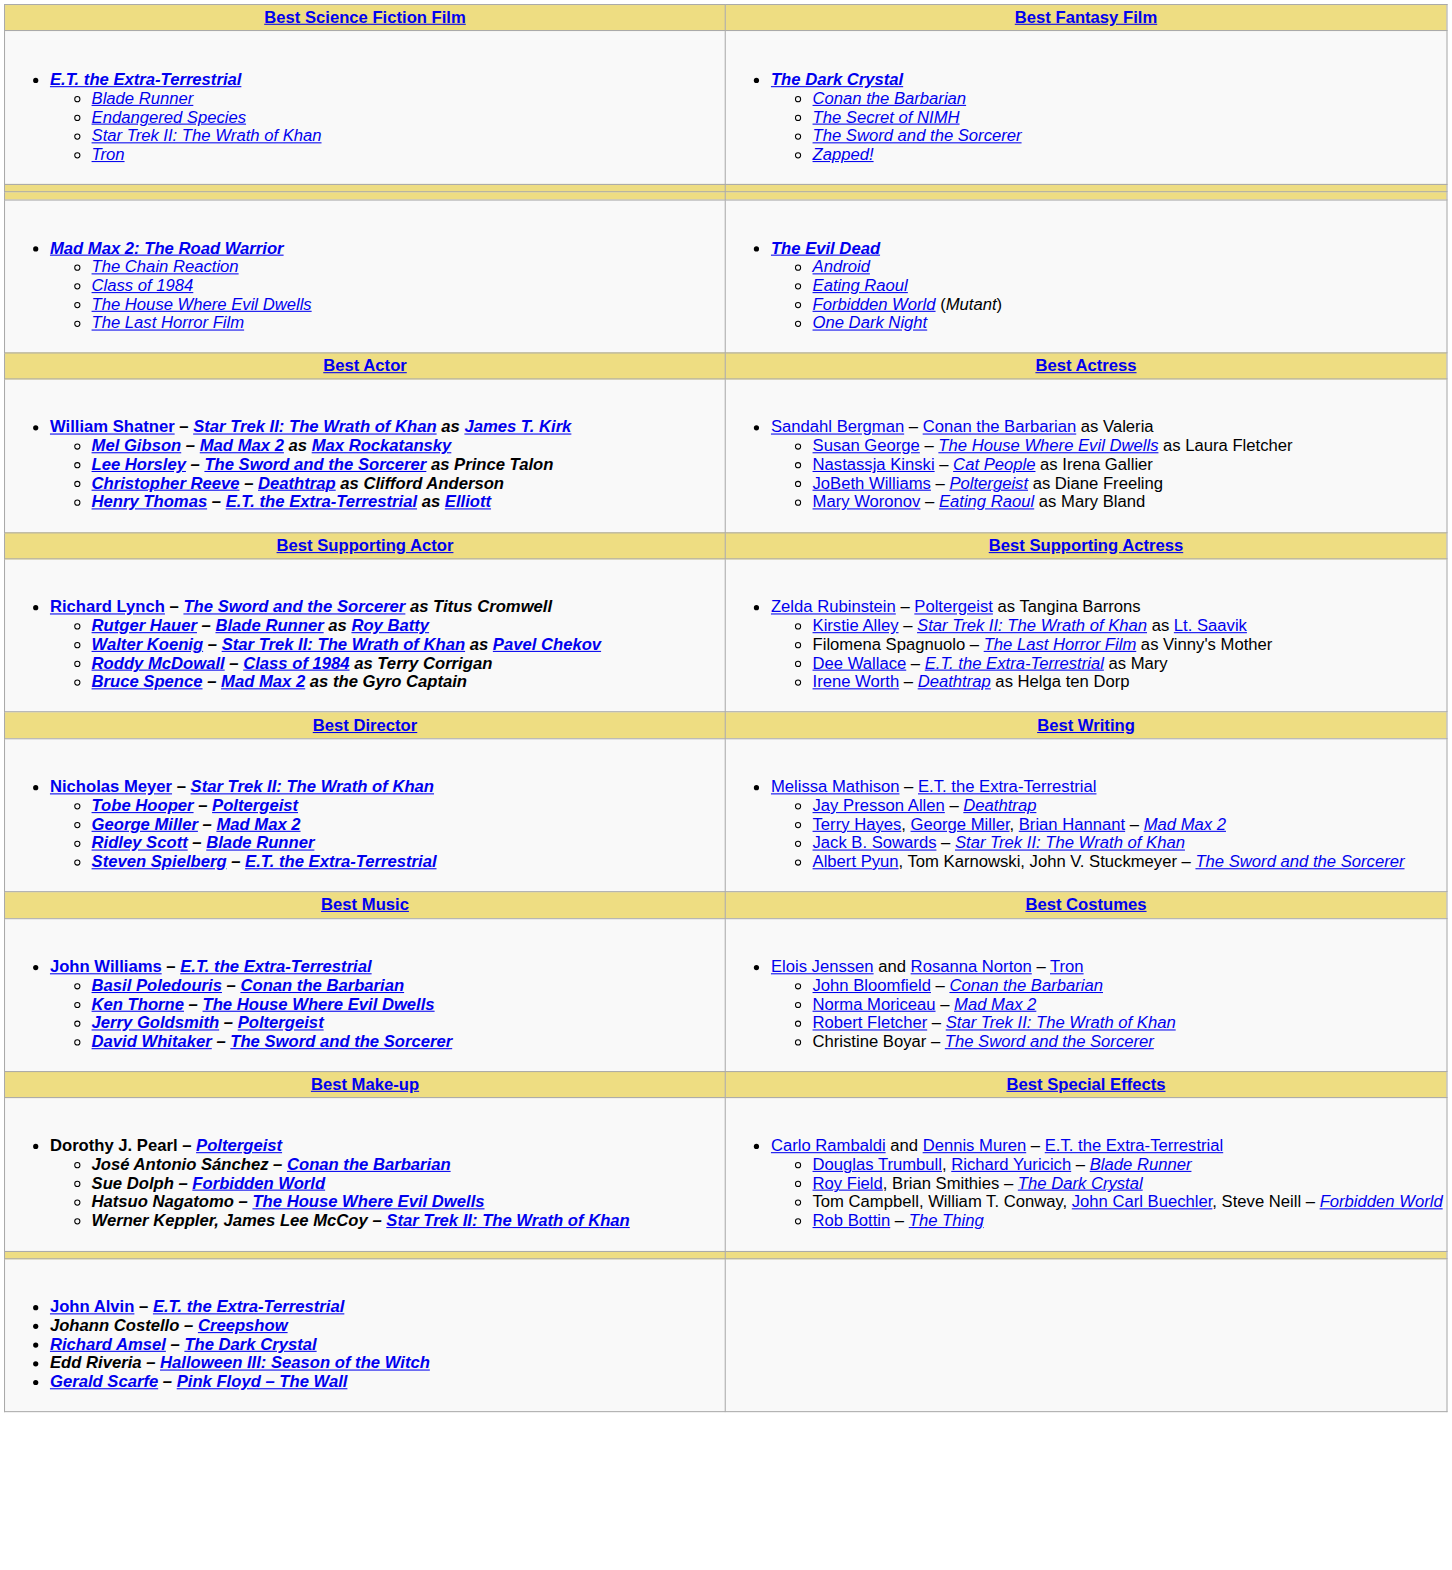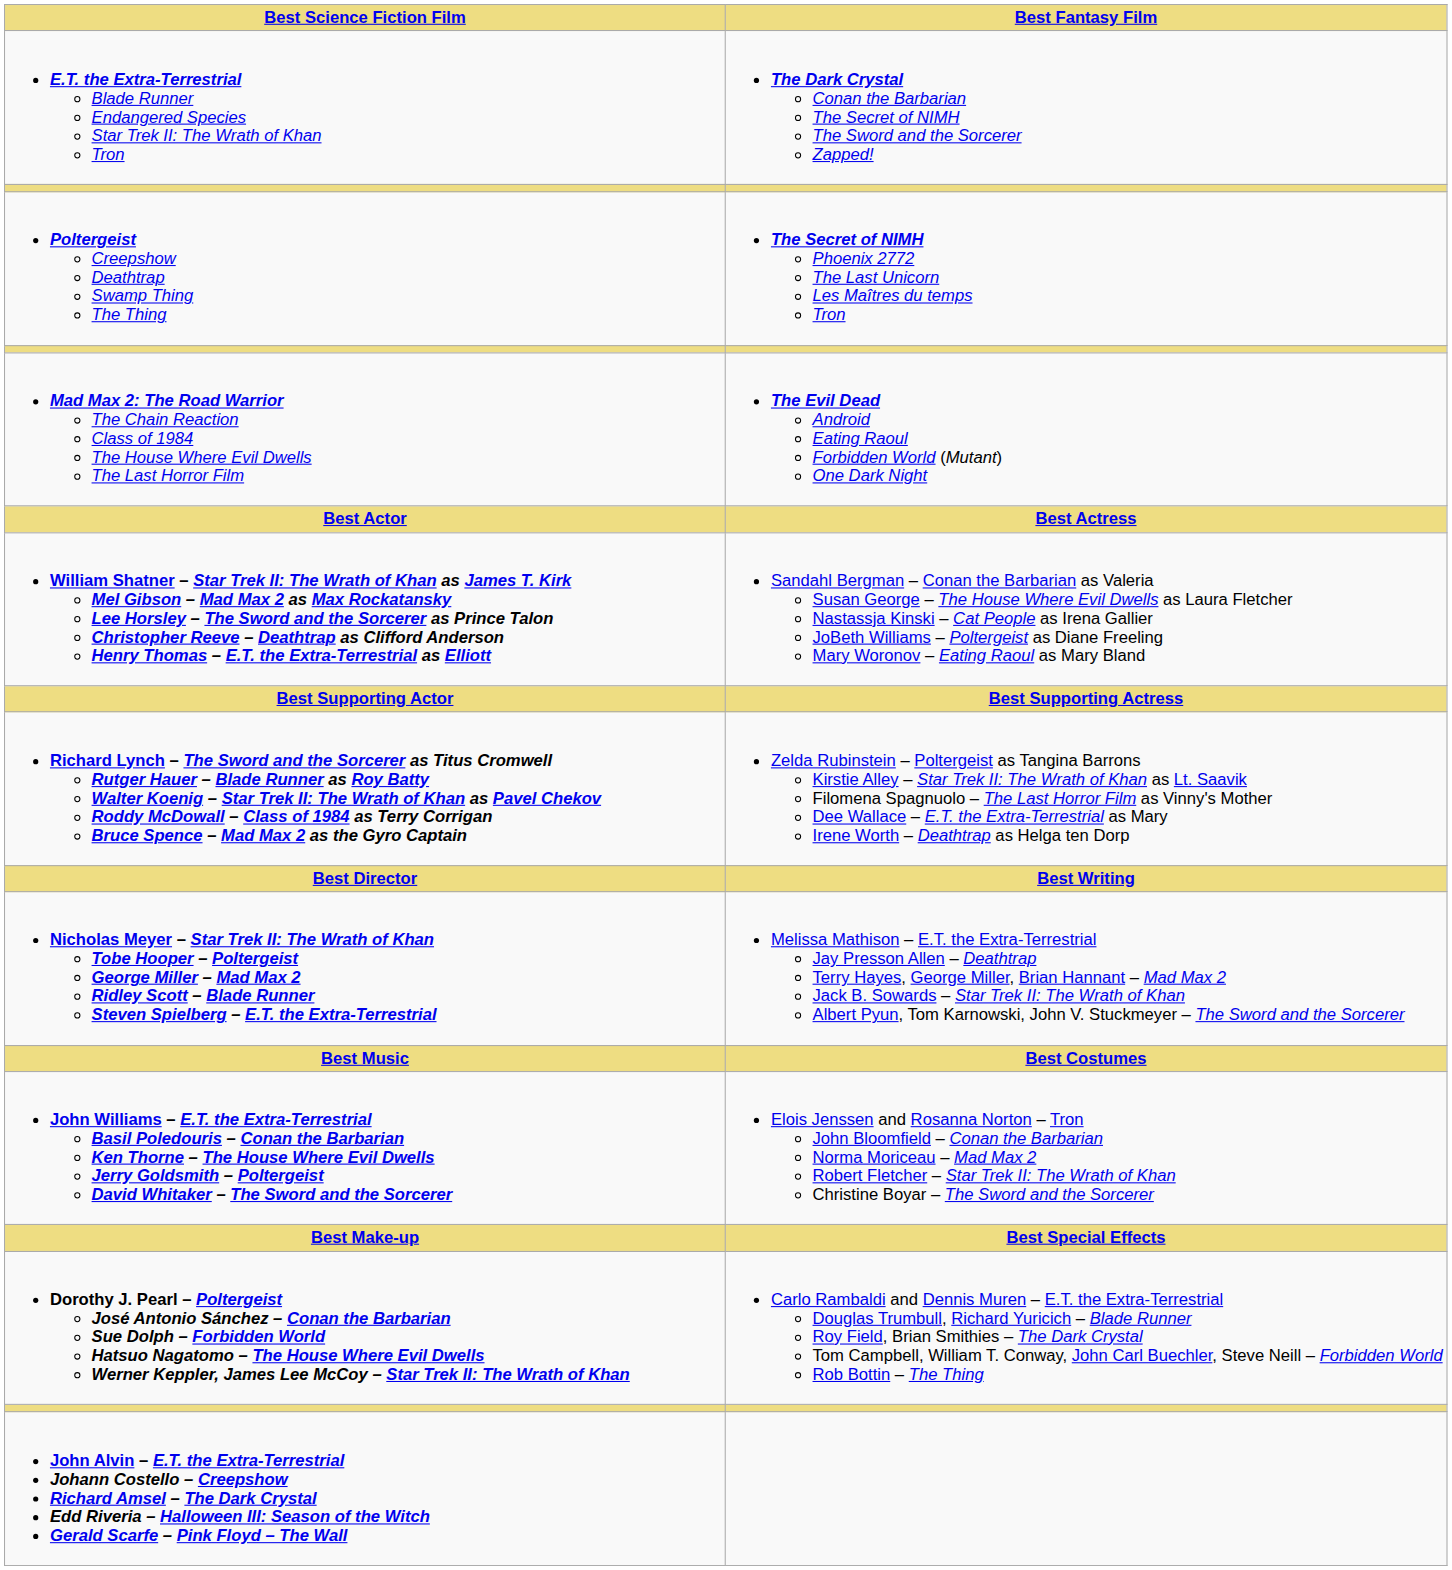+ row: Poltergeist Creepshow Deathtrap Swamp Thing The Thing | The Secret of NIMH Phoenix 2772 The Last Unicorn Les Maîtres du temps Tron
